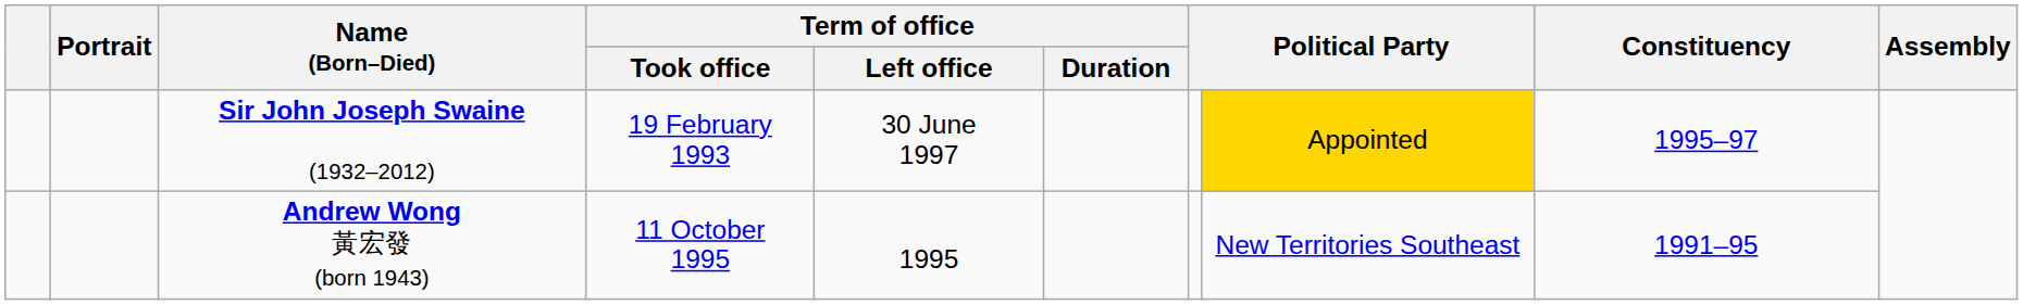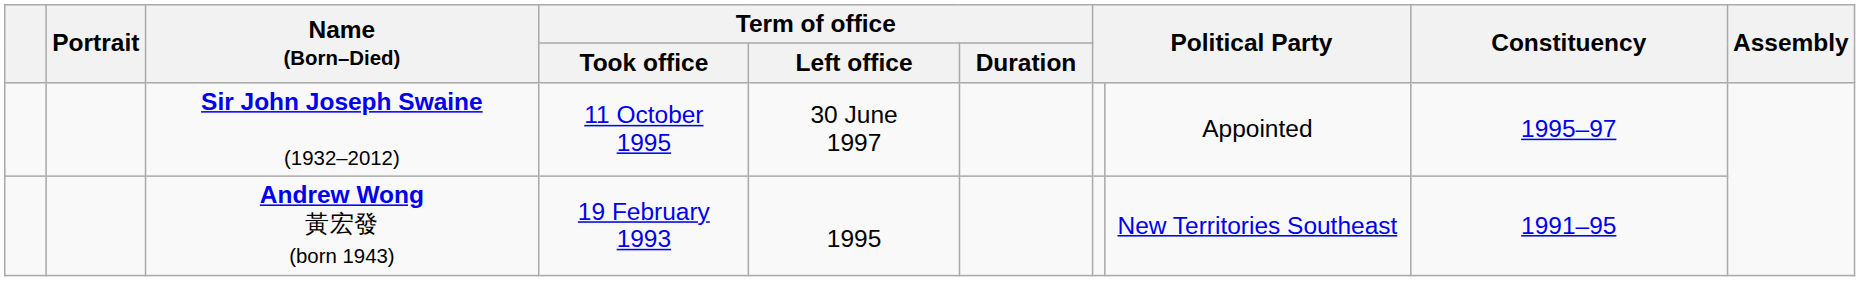Sir John Joseph Swaine (1932–2012) | Term of office / Took office: 19 February 1993 -> 11 October 1995
Sir John Joseph Swaine (1932–2012) | column 8: gold background -> no background
Andrew Wong 黃宏發 (born 1943) | Term of office / Took office: 11 October 1995 -> 19 February 1993
